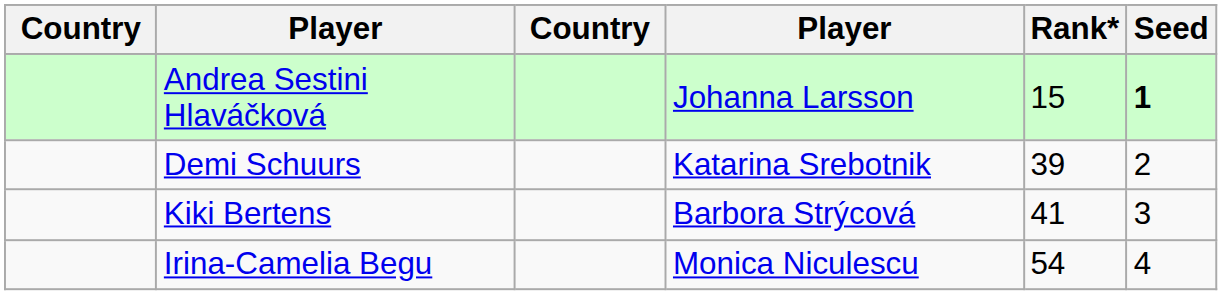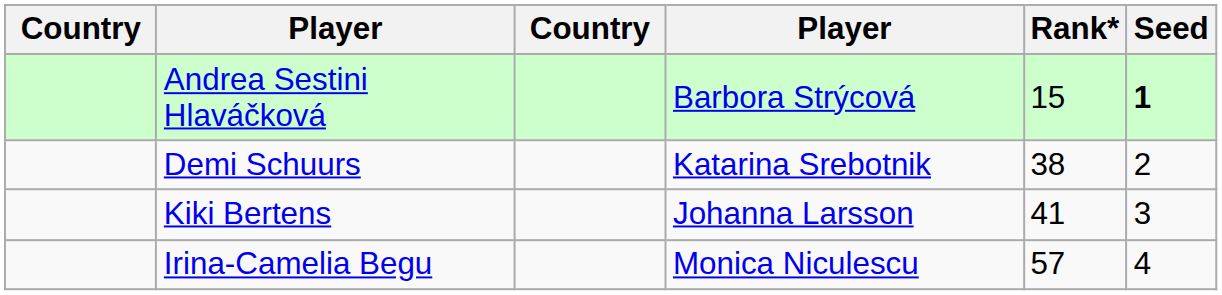Andrea Sestini Hlaváčková | column 4: Johanna Larsson -> Barbora Strýcová
Demi Schuurs | Rank*: 39 -> 38
Kiki Bertens | column 4: Barbora Strýcová -> Johanna Larsson
Irina-Camelia Begu | Rank*: 54 -> 57
